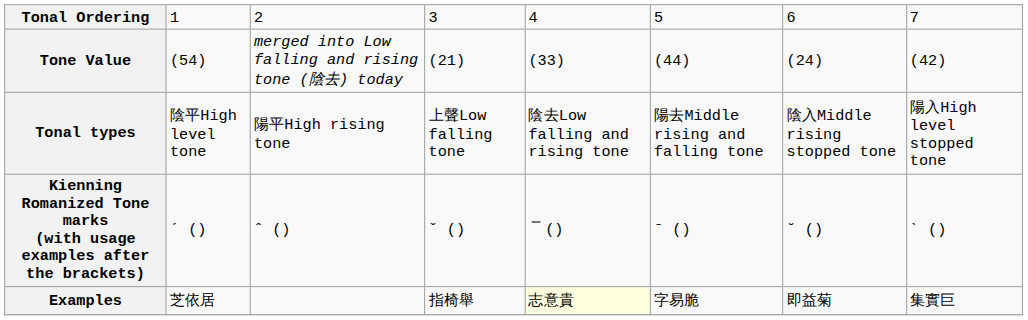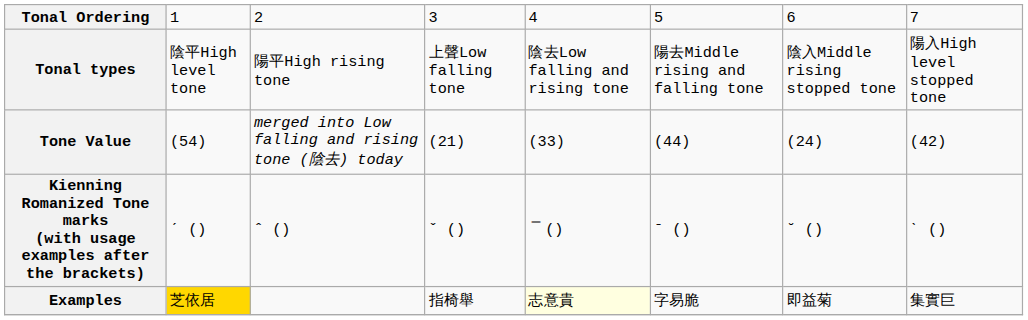rows swapped: Tonal types <-> Tone Value
Examples | column 2: no background -> gold background
